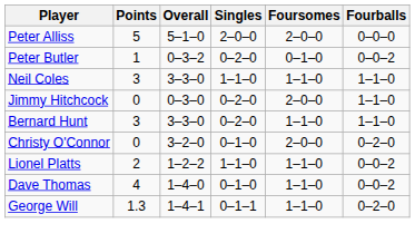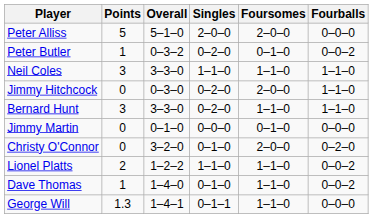+ row: Jimmy Martin | 0 | 0–1–0 | 0–0–0 | 0–1–0 | 0–0–0
Dave Thomas | Points: 4 -> 1
George Will | Fourballs: 0–2–0 -> 0–0–0
